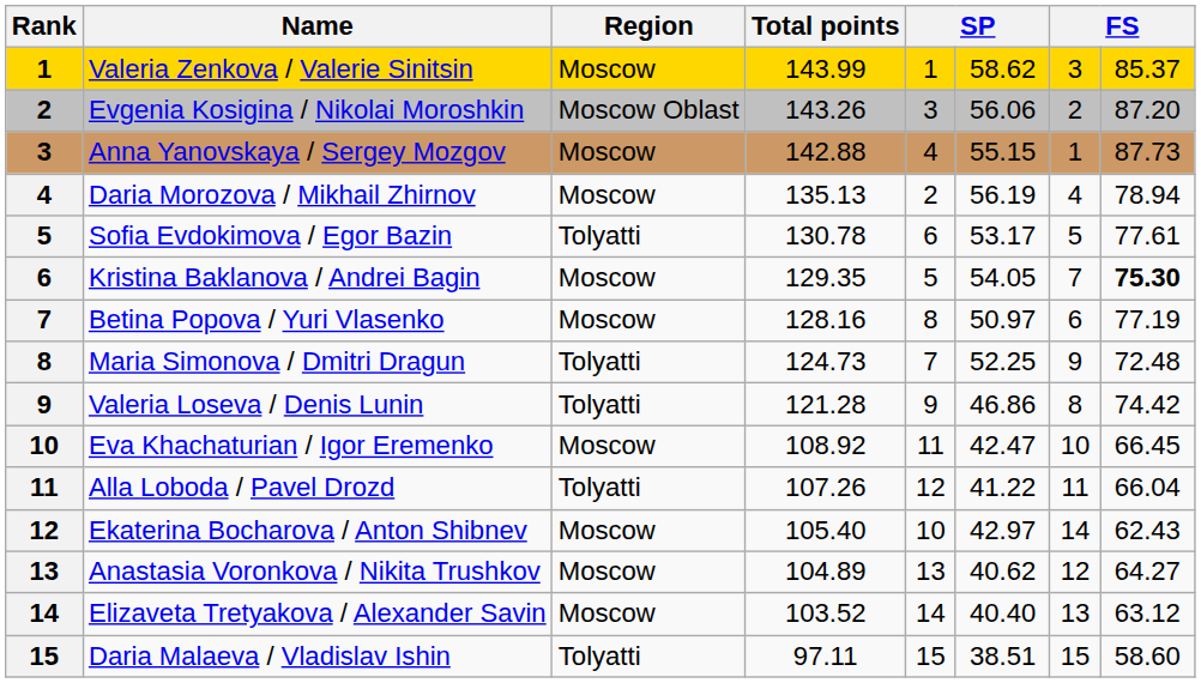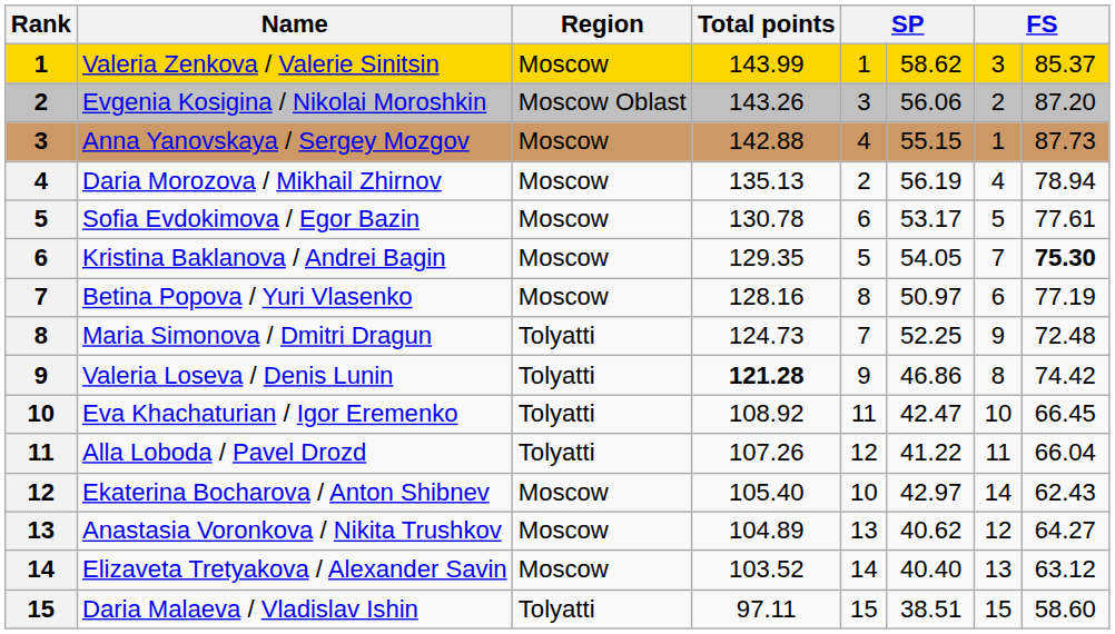Sofia Evdokimova / Egor Bazin | Region: Tolyatti -> Moscow
Valeria Loseva / Denis Lunin | Total points: normal -> bold
Eva Khachaturian / Igor Eremenko | Region: Moscow -> Tolyatti
